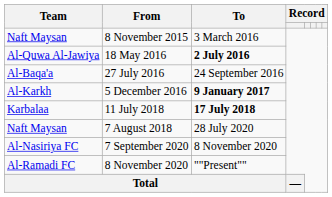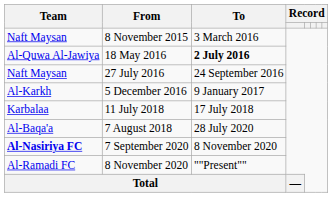27 July 2016 | Team: Al-Baqa'a -> Naft Maysan
5 December 2016 | To: bold -> normal
11 July 2018 | To: bold -> normal
7 August 2018 | Team: Naft Maysan -> Al-Baqa'a
7 September 2020 | Team: normal -> bold
